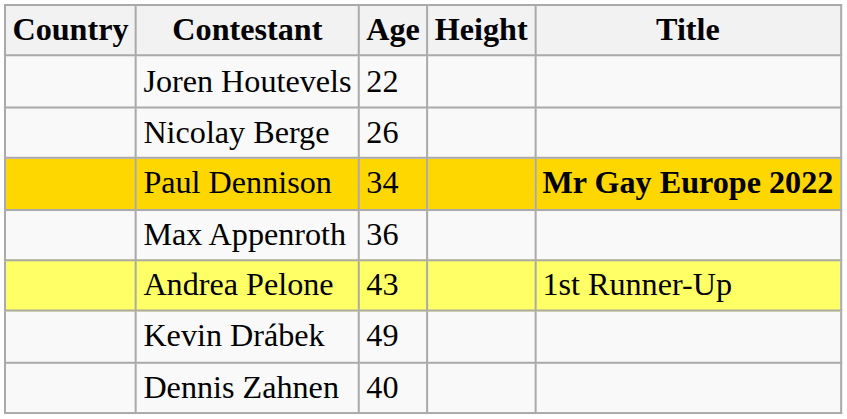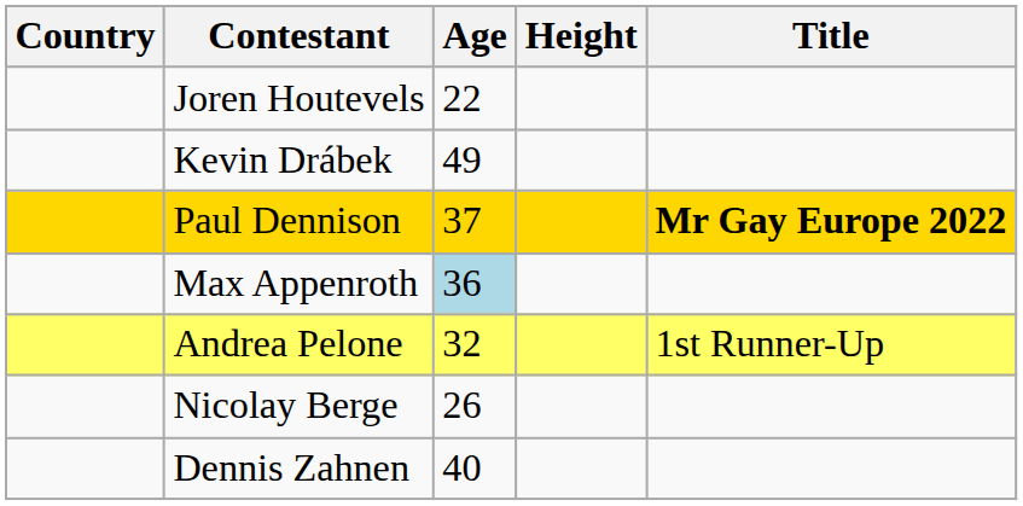rows swapped: Kevin Drábek <-> Nicolay Berge
Paul Dennison | Age: 34 -> 37
Max Appenroth | Age: no background -> lightblue background
Andrea Pelone | Age: 43 -> 32
